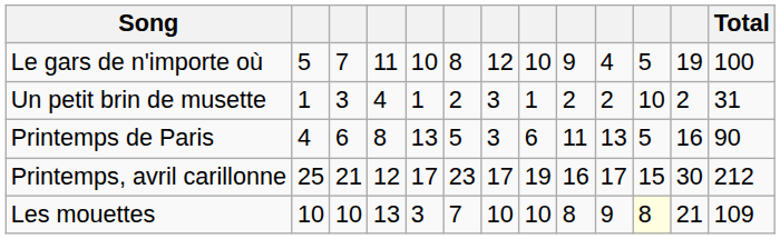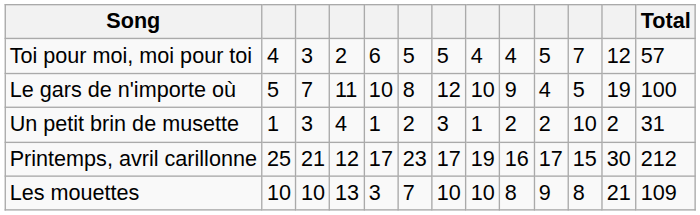+ row: Toi pour moi, moi pour toi | 4 | 3 | 2 | 6 | 5 | 5 | 4 | 4 | 5 | 7 | 12 | 57
- row: Printemps de Paris | 4 | 6 | 8 | 13 | 5 | 3 | 6 | 11 | 13 | 5 | 16 | 90
Les mouettes | column 11: lightyellow background -> no background
